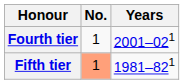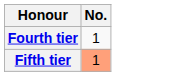- column: Years | 2001–021 | 1981–821
